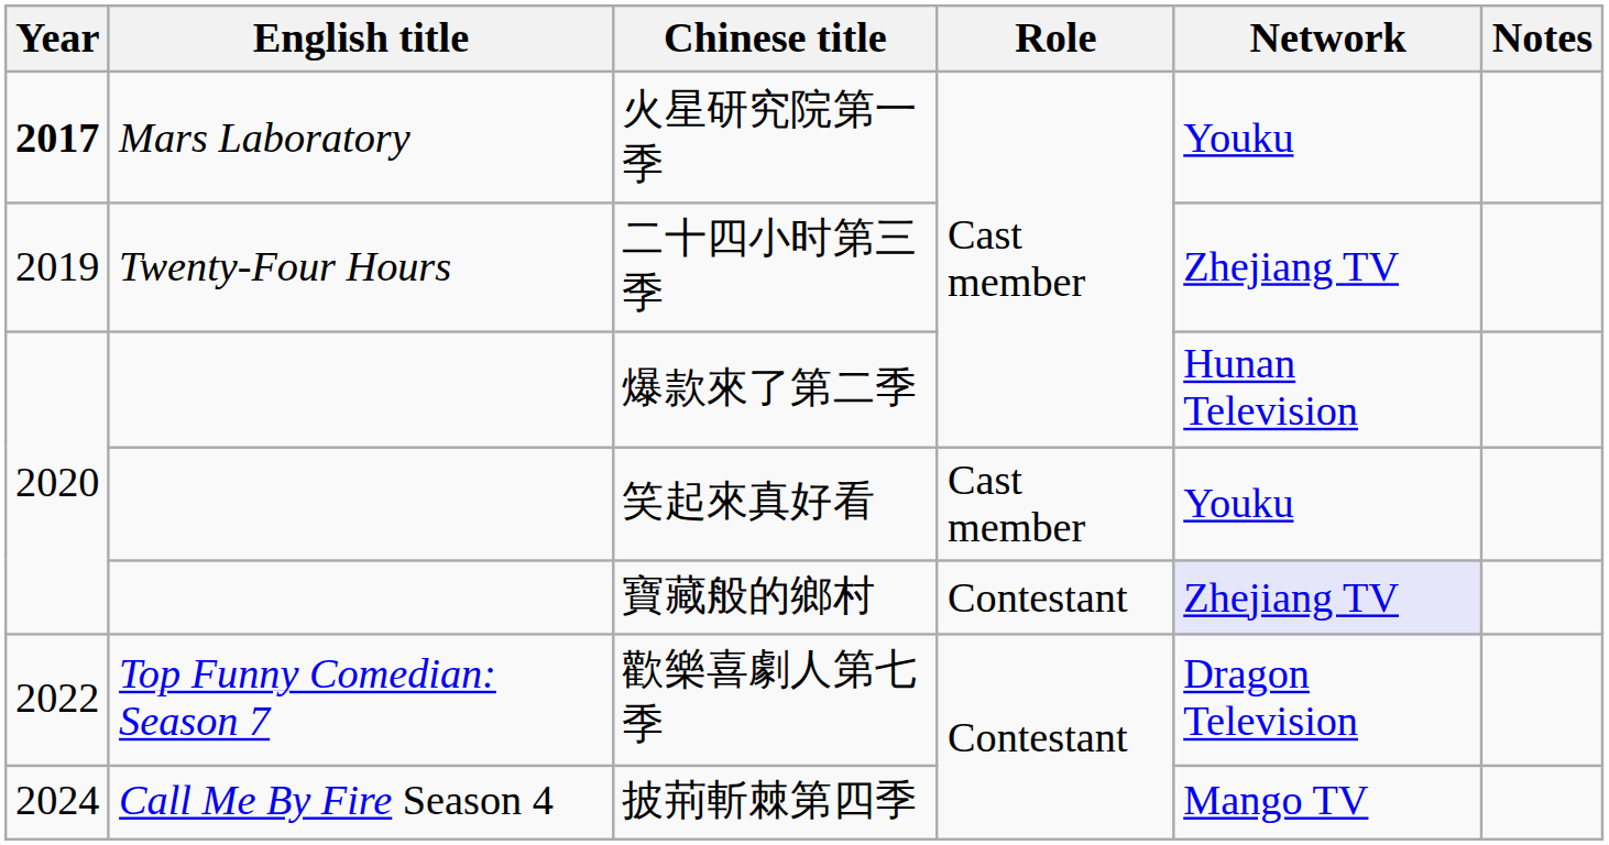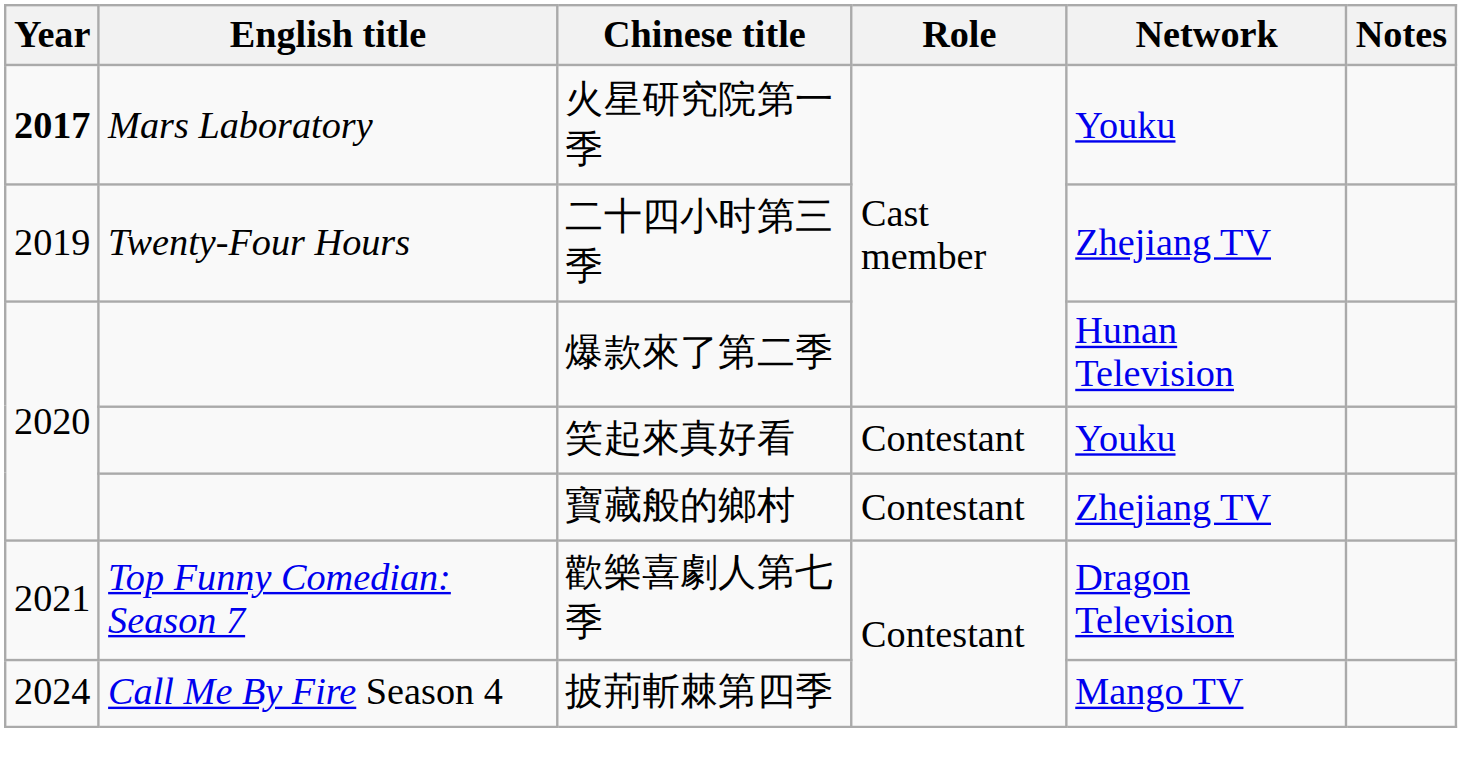笑起來真好看 | Role: Cast member -> Contestant
寶藏般的鄉村 | Network: lavender background -> no background
歡樂喜劇人第七季 | Year: 2022 -> 2021
